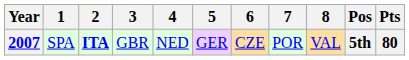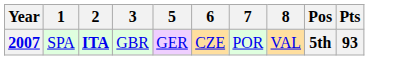- column: 4 | NED
2007 | Pts: 80 -> 93
